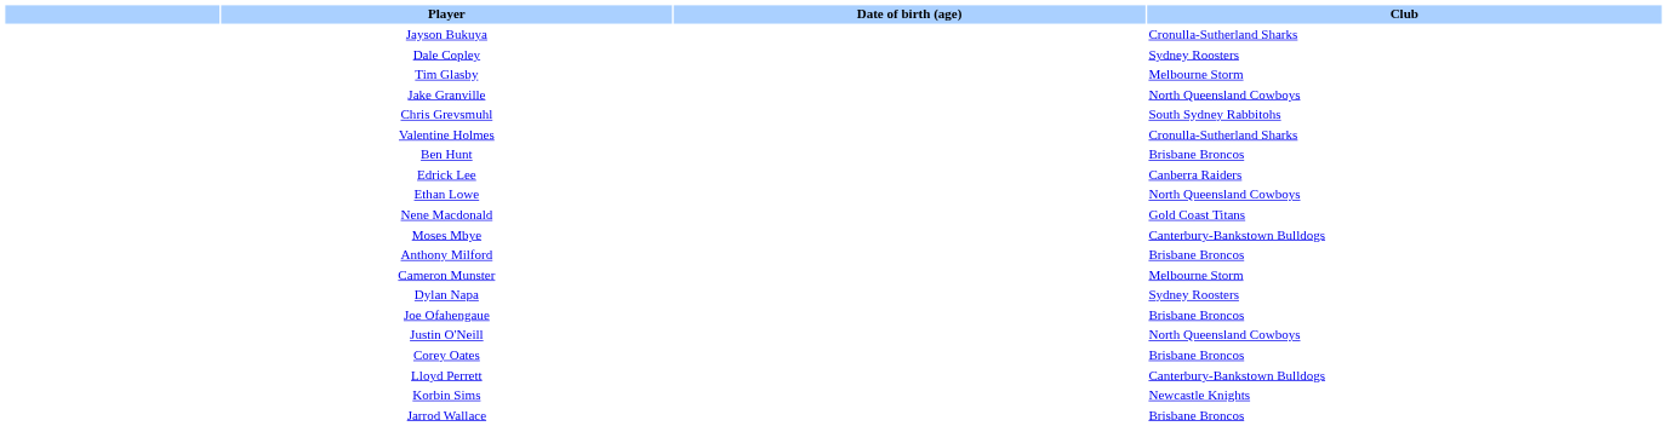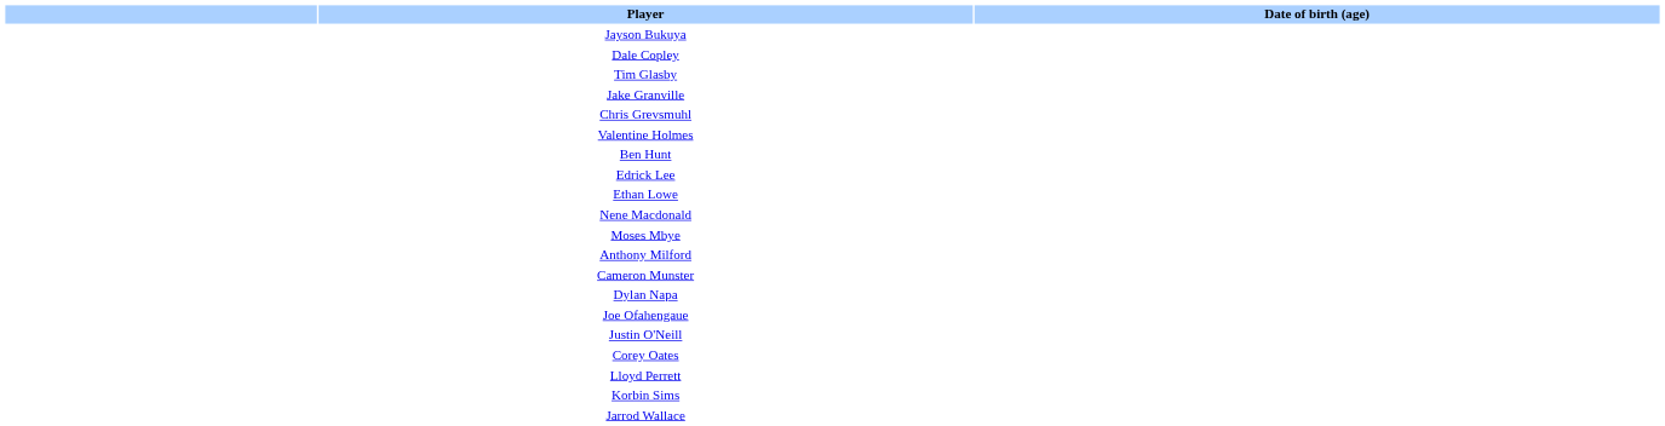- column: Club | Cronulla-Sutherland Sharks | Sydney Roosters | Melbourne Storm | North Queensland Cowboys | South Sydney Rabbitohs | Cronulla-Sutherland Sharks | Brisbane Broncos | Canberra Raiders | North Queensland Cowboys | Gold Coast Titans | Canterbury-Bankstown Bulldogs | Brisbane Broncos | Melbourne Storm | Sydney Roosters | Brisbane Broncos | North Queensland Cowboys | Brisbane Broncos | Canterbury-Bankstown Bulldogs | Newcastle Knights | Brisbane Broncos
